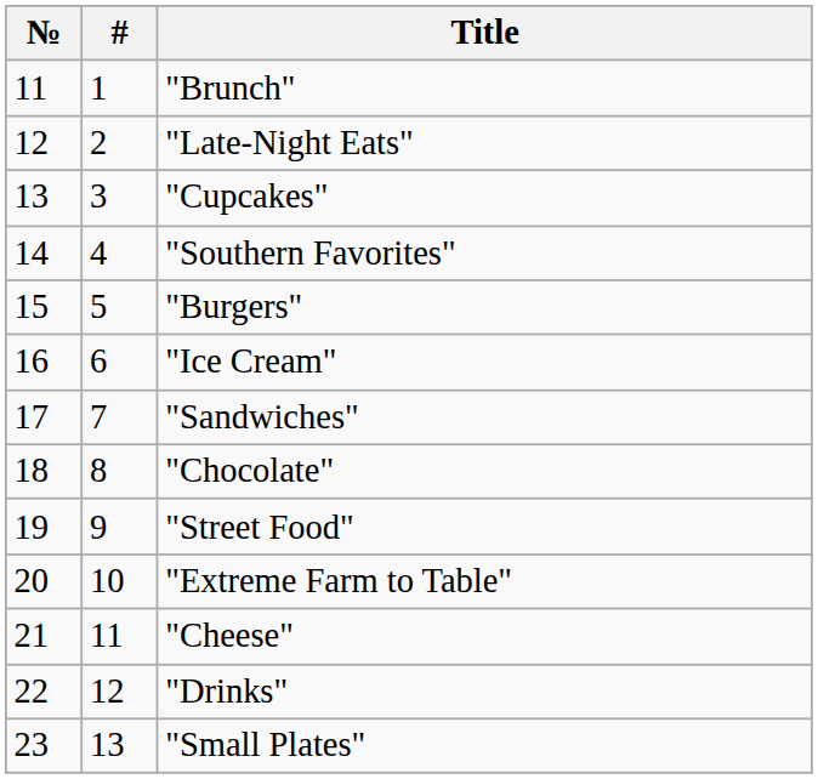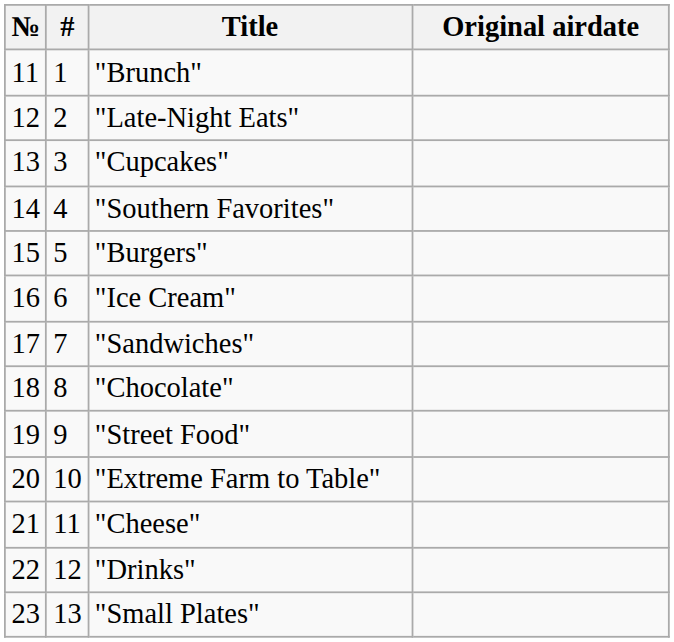+ column: Original airdate
